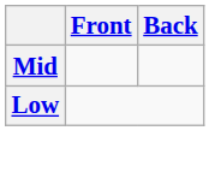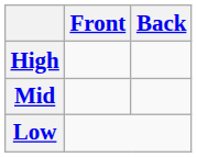+ row: High
